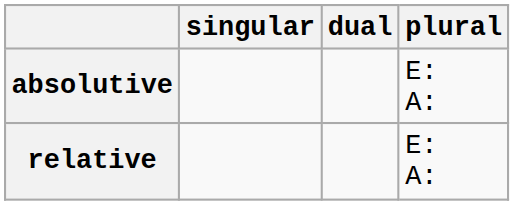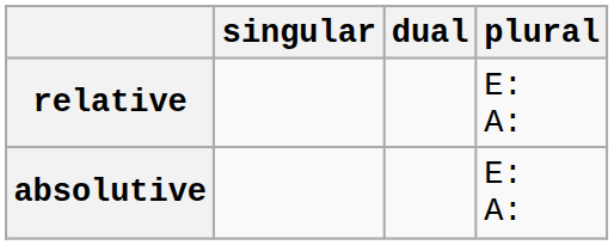rows swapped: absolutive <-> relative
